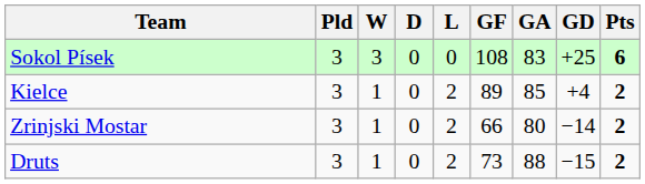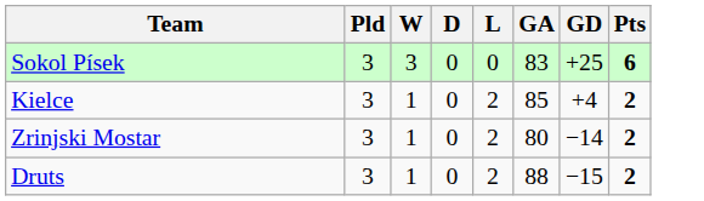- column: GF | 108 | 89 | 66 | 73
